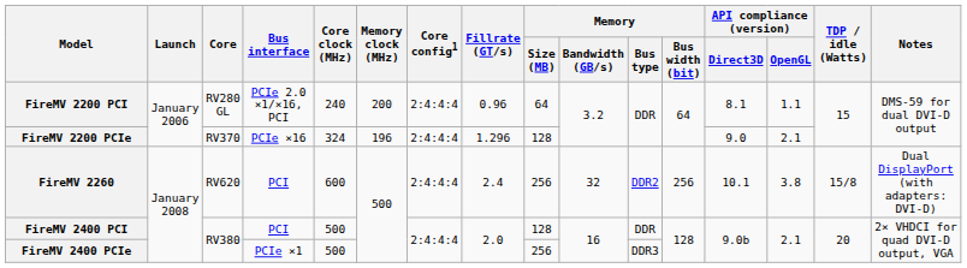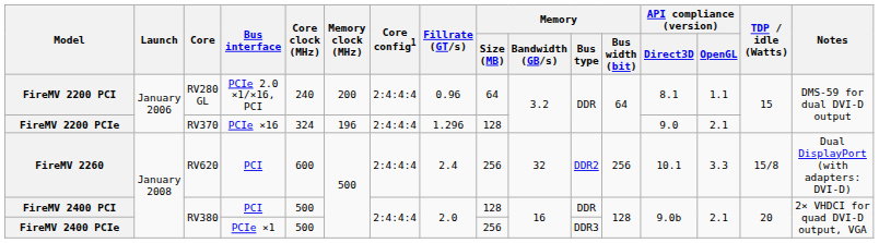FireMV 2260 | API compliance (version) / OpenGL: 3.8 -> 3.3
